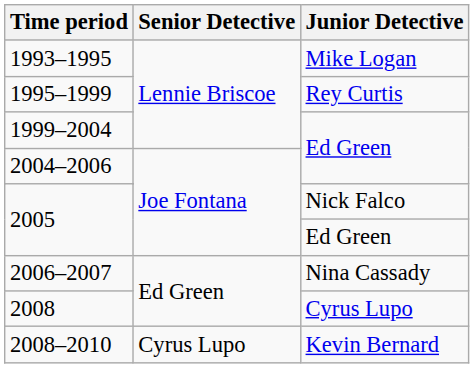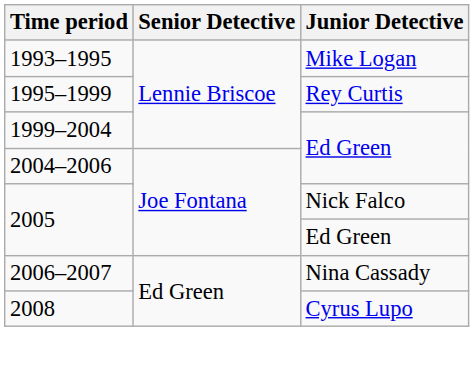- row: 2008–2010 | Cyrus Lupo | Kevin Bernard
